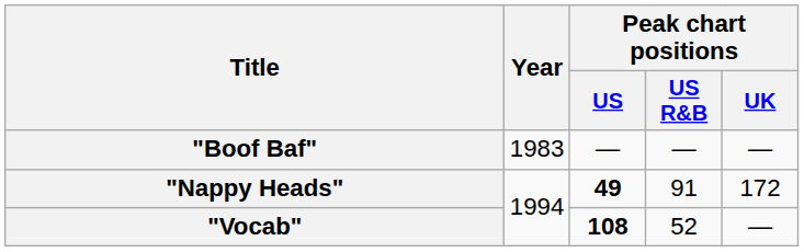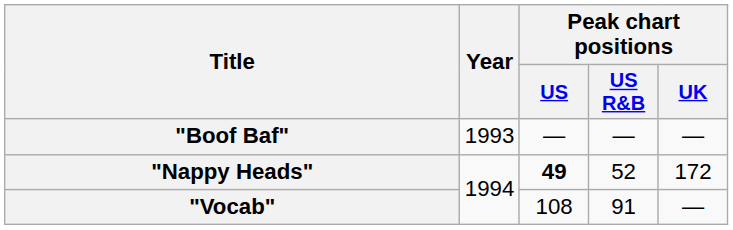"Boof Baf" | Year: 1983 -> 1993
"Nappy Heads" | Peak chart positions / US R&B: 91 -> 52
"Vocab" | Peak chart positions / US: bold -> normal
"Vocab" | Peak chart positions / US R&B: 52 -> 91
